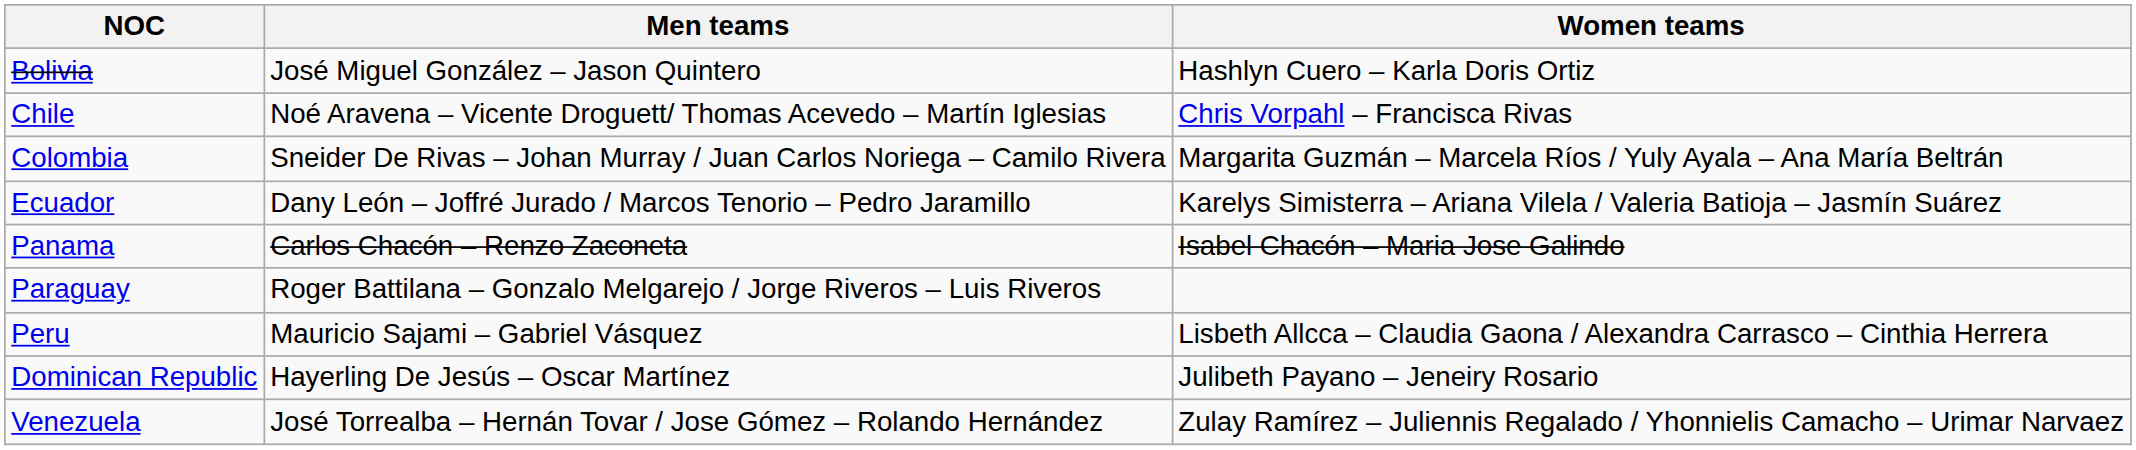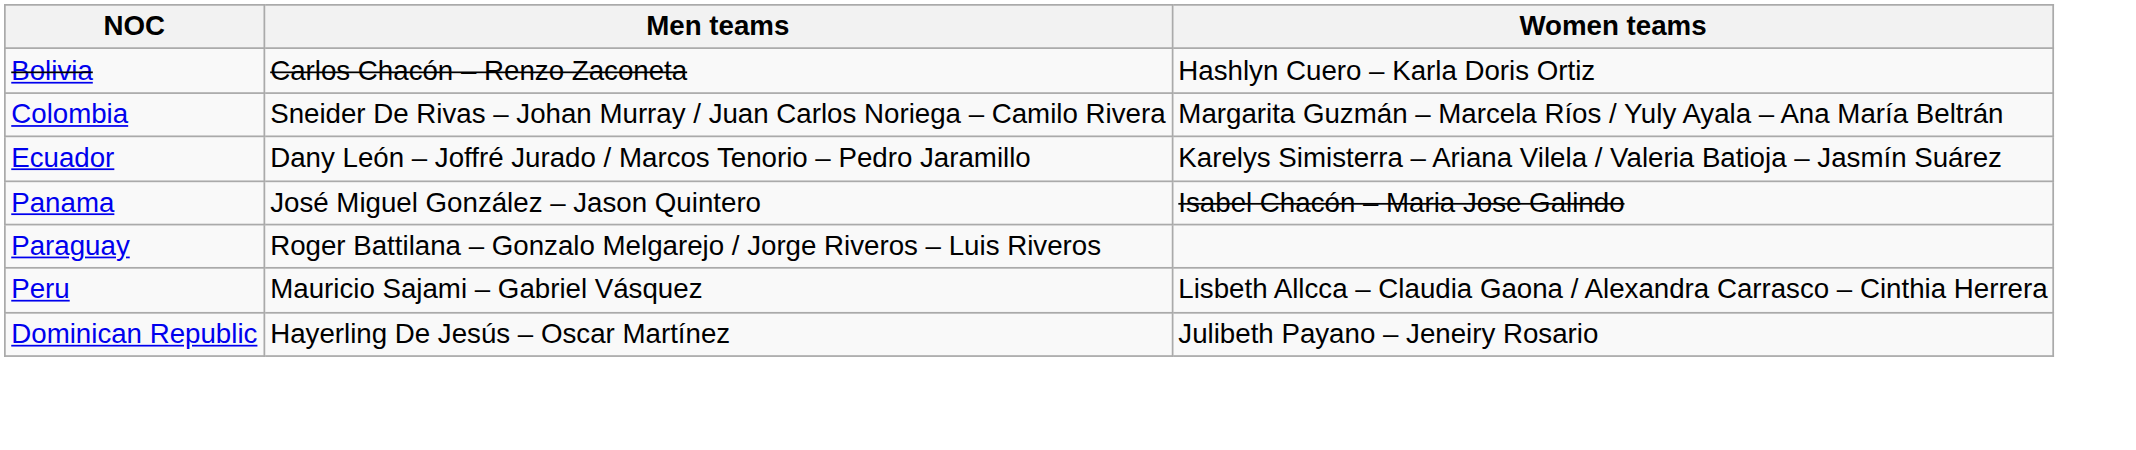Bolivia | Men teams: José Miguel González – Jason Quintero -> Carlos Chacón – Renzo Zaconeta
- row: Chile | Noé Aravena – Vicente Droguett/ Thomas Acevedo – Martín Iglesias | Chris Vorpahl – Francisca Rivas
Panama | Men teams: Carlos Chacón – Renzo Zaconeta -> José Miguel González – Jason Quintero
- row: Venezuela | José Torrealba – Hernán Tovar / Jose Gómez – Rolando Hernández | Zulay Ramírez – Juliennis Regalado / Yhonnielis Camacho – Urimar Narvaez
